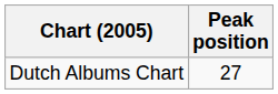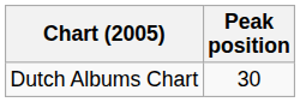Dutch Albums Chart | Peak position: 27 -> 30
